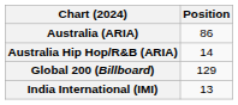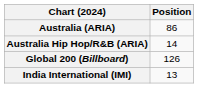Global 200 (Billboard) | Position: 129 -> 126
